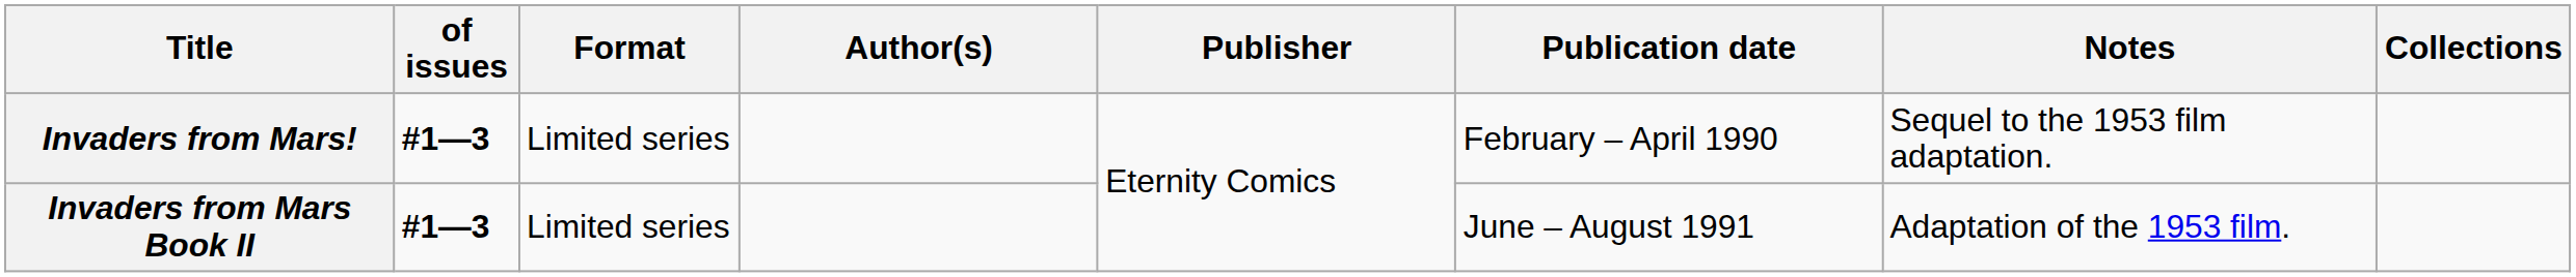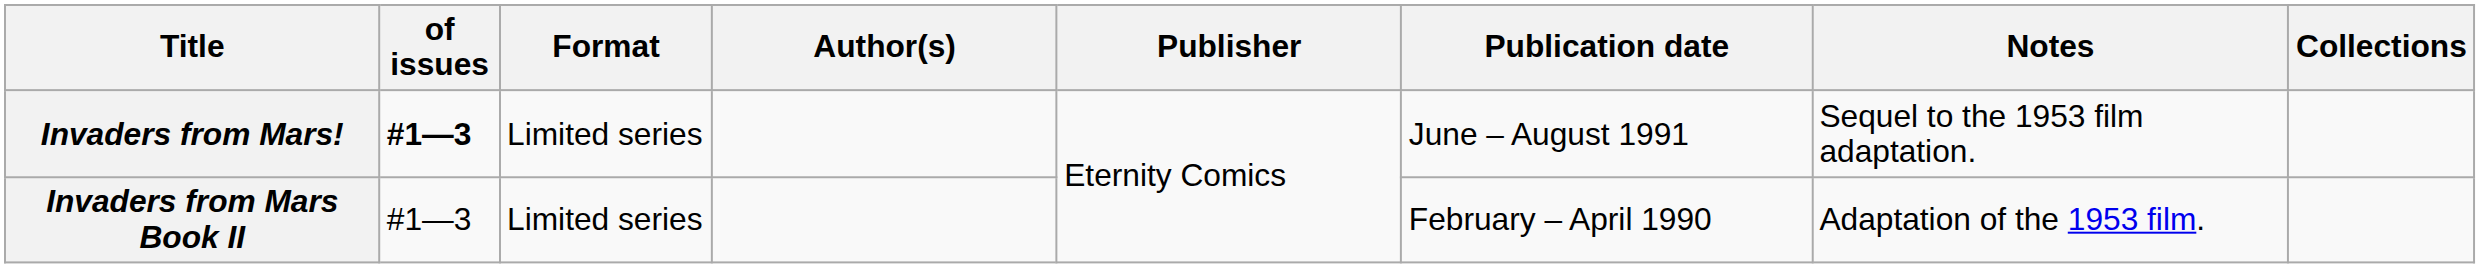Invaders from Mars! | Publication date: February – April 1990 -> June – August 1991
Invaders from Mars Book II | of issues: bold -> normal
Invaders from Mars Book II | Publication date: June – August 1991 -> February – April 1990
